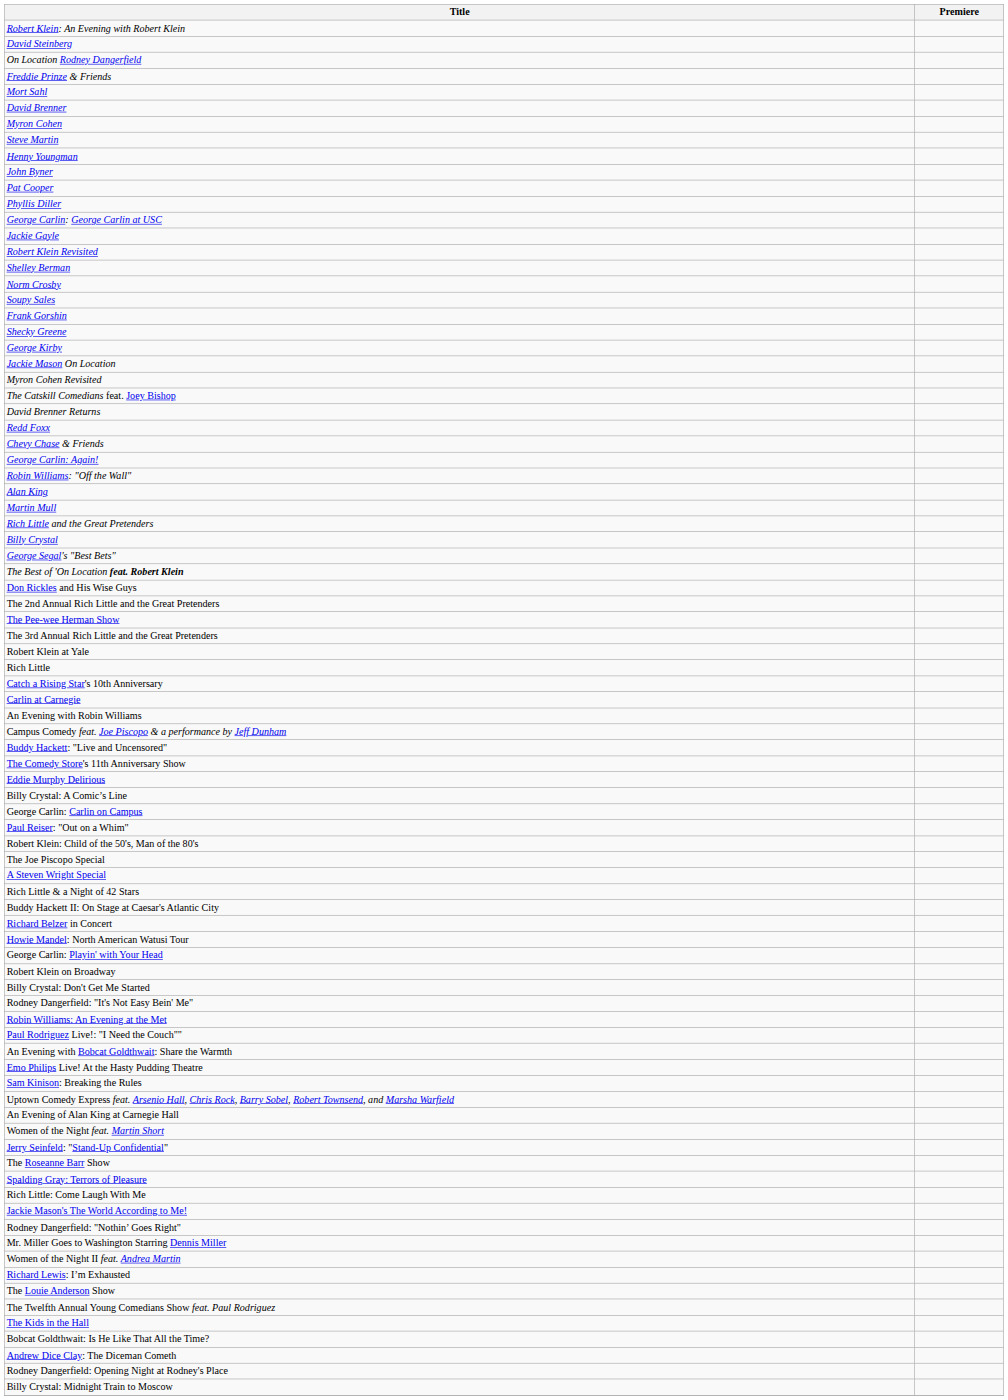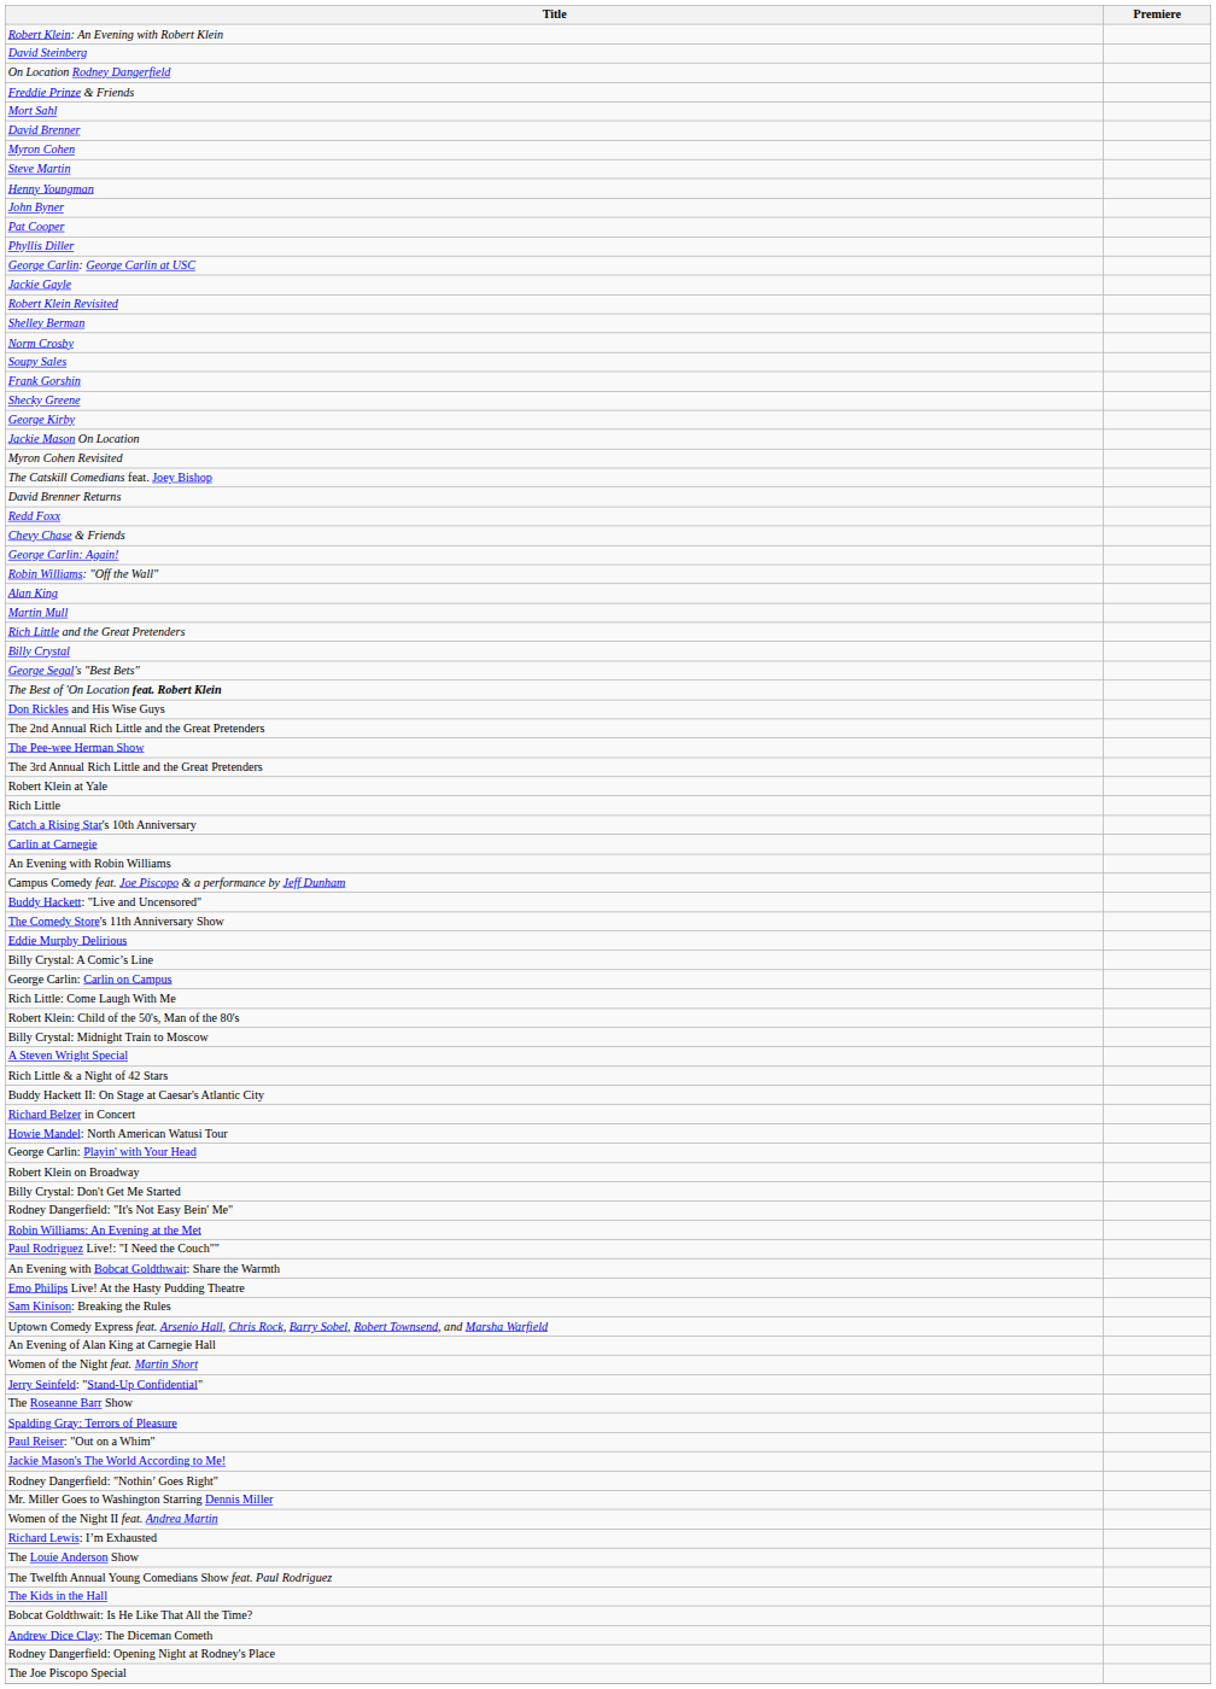rows swapped: Rich Little: Come Laugh With Me <-> Paul Reiser: "Out on a Whim"
rows swapped: The Joe Piscopo Special <-> Billy Crystal: Midnight Train to Moscow
